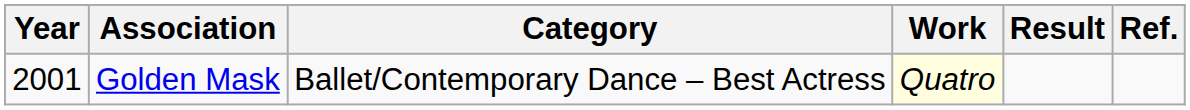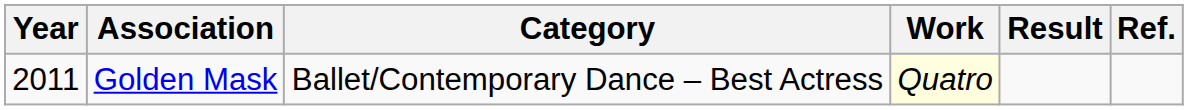Golden Mask | Year: 2001 -> 2011
